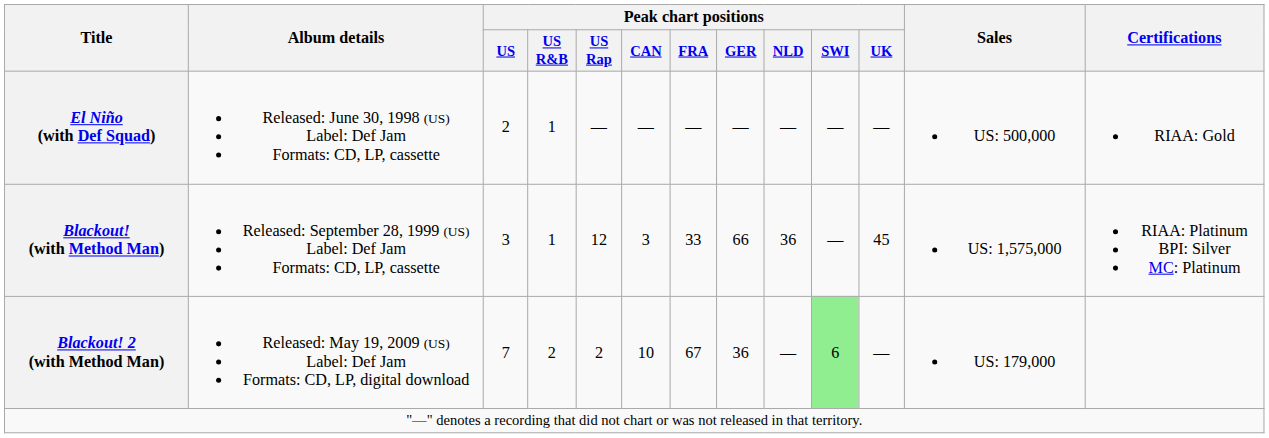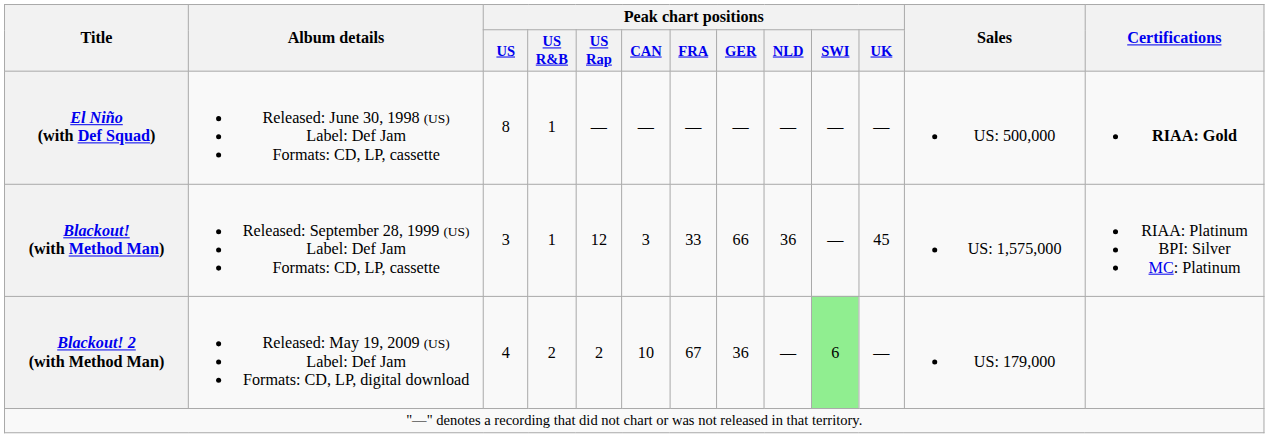El Niño (with Def Squad) | Peak chart positions / US: 2 -> 8
El Niño (with Def Squad) | Certifications: normal -> bold
Blackout! 2 (with Method Man) | Peak chart positions / US: 7 -> 4
